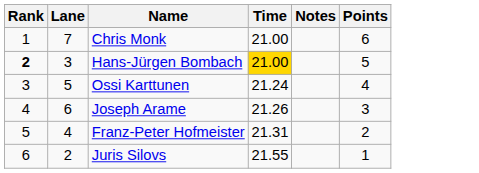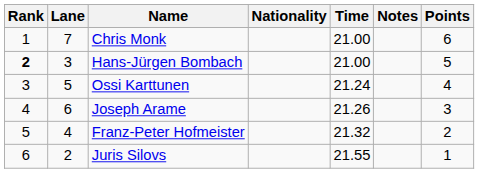+ column: Nationality
Hans-Jürgen Bombach | Time: gold background -> no background
Franz-Peter Hofmeister | Time: 21.31 -> 21.32
